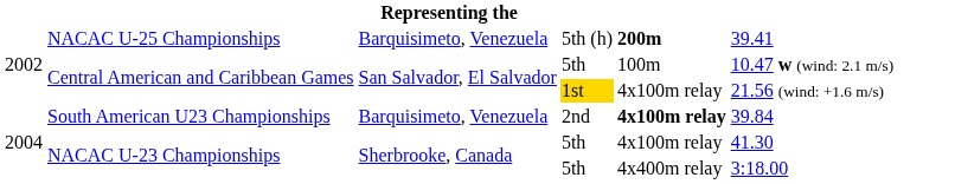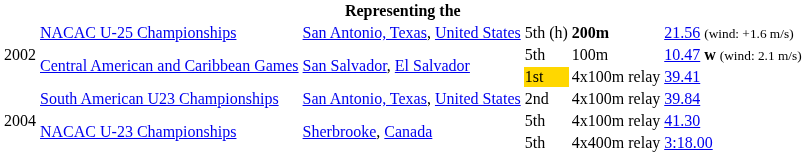NACAC U-25 Championships | column 3: Barquisimeto, Venezuela -> San Antonio, Texas, United States
NACAC U-25 Championships | column 6: 39.41 -> 21.56 (wind: +1.6 m/s)
Central American and Caribbean Games / 1st | column 6: 21.56 (wind: +1.6 m/s) -> 39.41
South American U23 Championships | column 3: Barquisimeto, Venezuela -> San Antonio, Texas, United States
South American U23 Championships | column 5: bold -> normal
